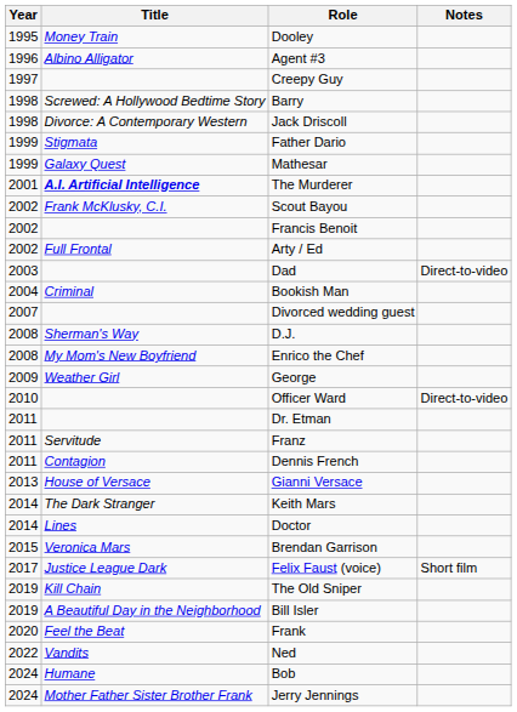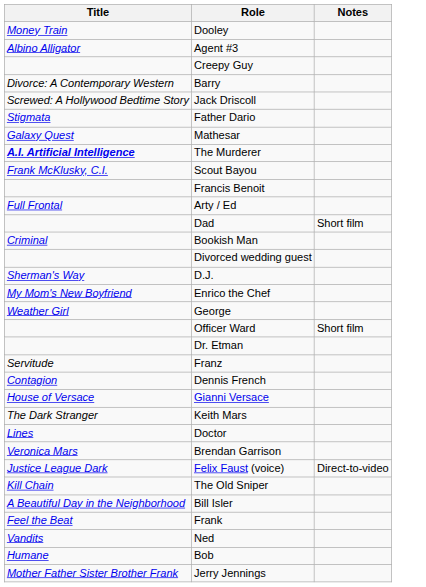- column: Year | 1995 | 1996 | 1997 | 1998 | 1998 | 1999 | 1999 | 2001 | 2002 | 2002 | 2002 | 2003 | 2004 | 2007 | 2008 | 2008 | 2009 | 2010 | 2011 | 2011 | 2011 | 2013 | 2014 | 2014 | 2015 | 2017 | 2019 | 2019 | 2020 | 2022 | 2024 | 2024
Barry | Title: Screwed: A Hollywood Bedtime Story -> Divorce: A Contemporary Western
Jack Driscoll | Title: Divorce: A Contemporary Western -> Screwed: A Hollywood Bedtime Story
Dad | Notes: Direct-to-video -> Short film
Officer Ward | Notes: Direct-to-video -> Short film
Felix Faust (voice) | Notes: Short film -> Direct-to-video
